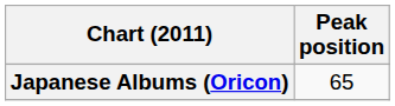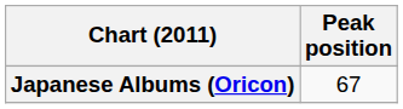Japanese Albums (Oricon) | Peak position: 65 -> 67
